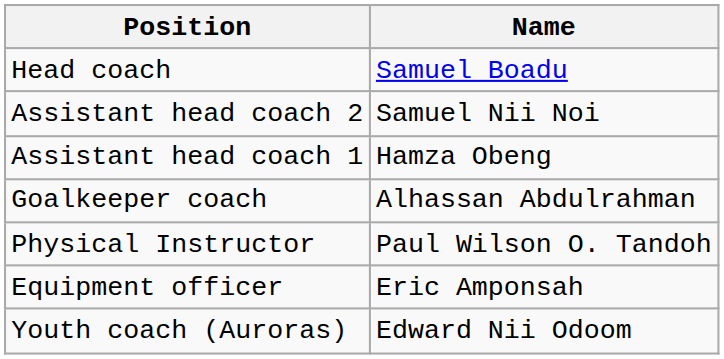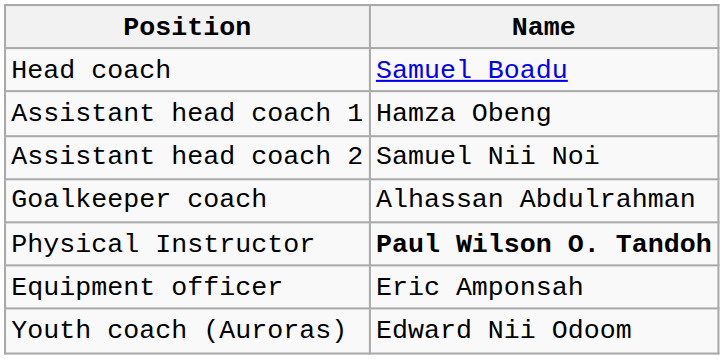rows swapped: Assistant head coach 1 <-> Assistant head coach 2
Physical Instructor | Name: normal -> bold
